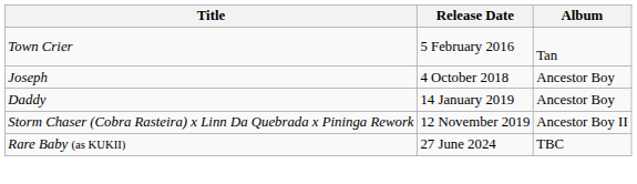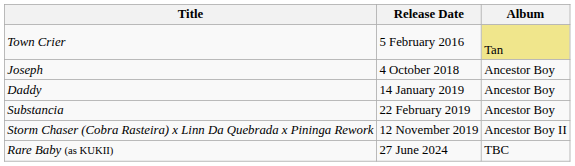Town Crier | Album: no background -> khaki background
+ row: Substancia | 22 February 2019 | Ancestor Boy
